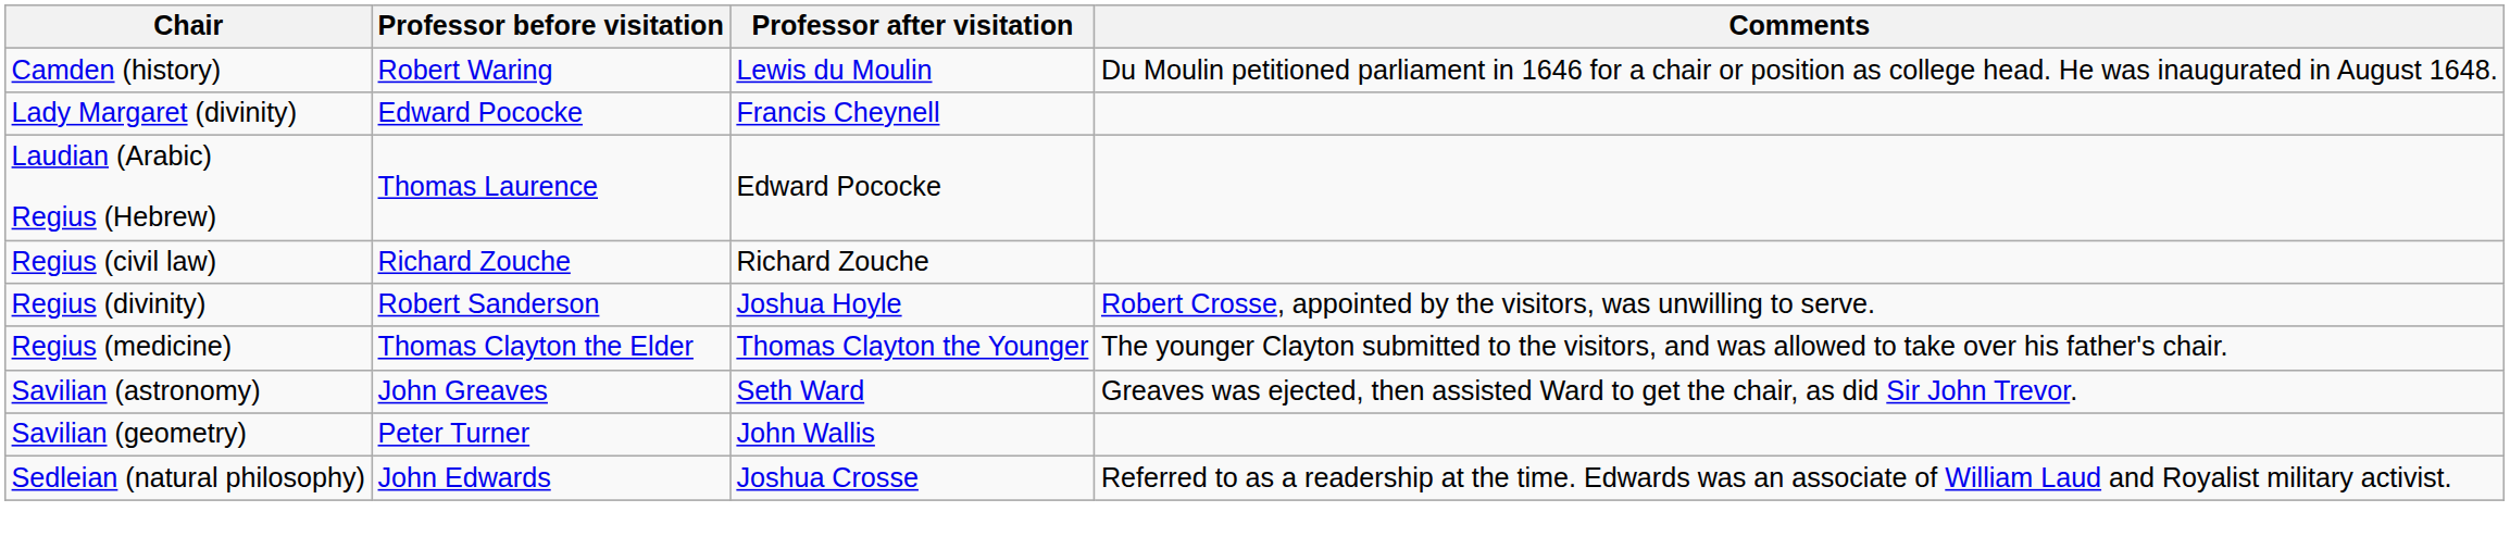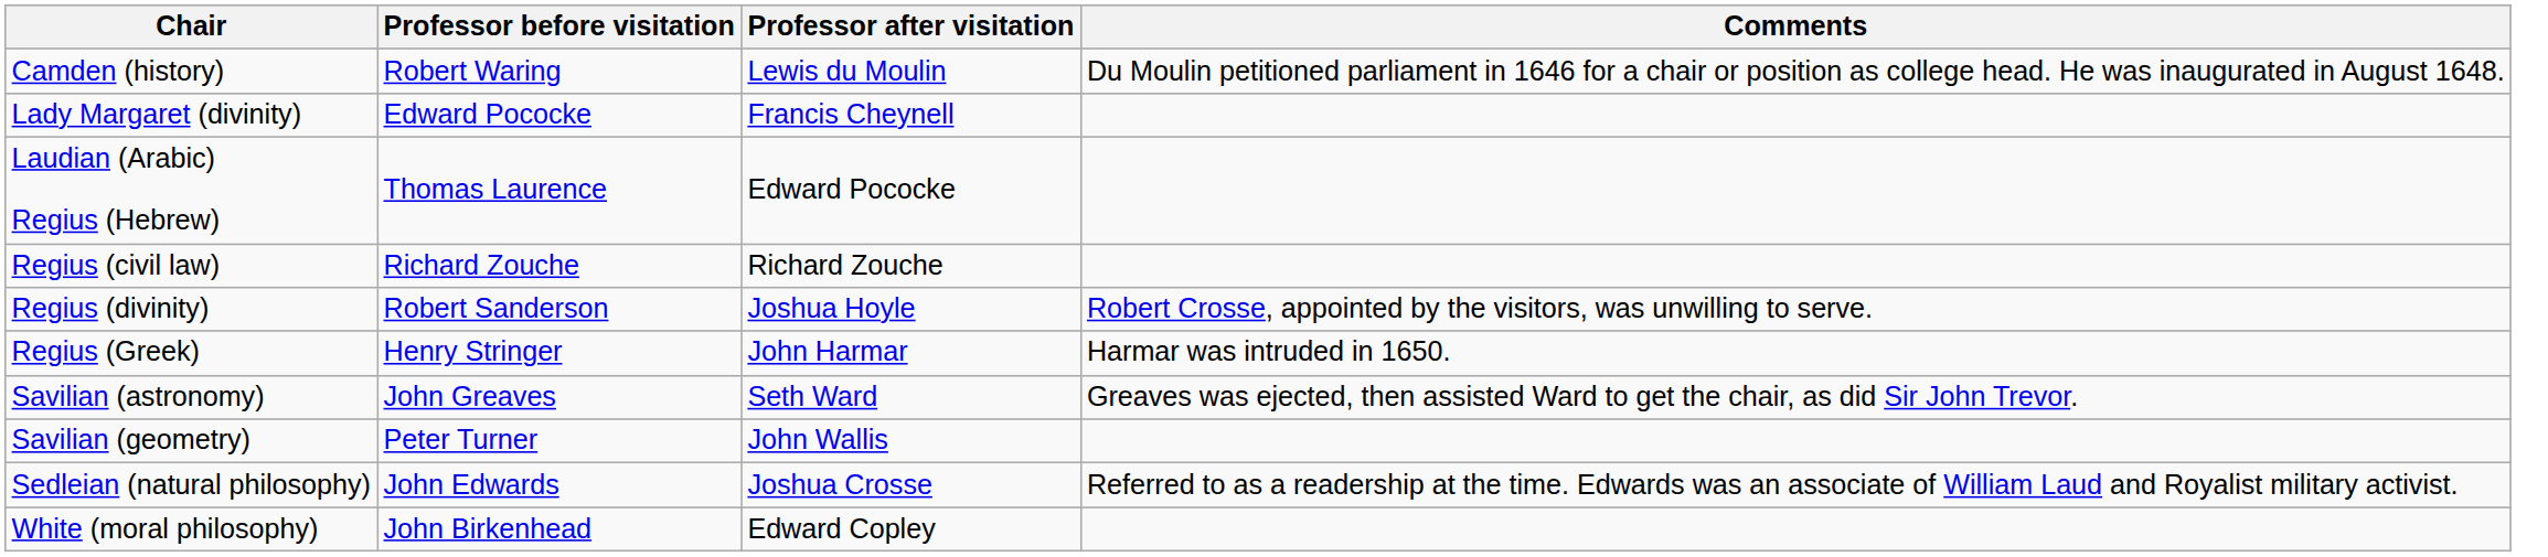+ row: Regius (Greek) | Henry Stringer | John Harmar | Harmar was intruded in 1650.
- row: Regius (medicine) | Thomas Clayton the Elder | Thomas Clayton the Younger | The younger Clayton submitted to the visitors, and was allowed to take over his father's chair.
+ row: White (moral philosophy) | John Birkenhead | Edward Copley
